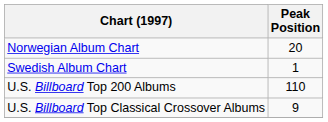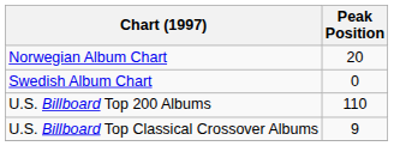Swedish Album Chart | Peak Position: 1 -> 0
